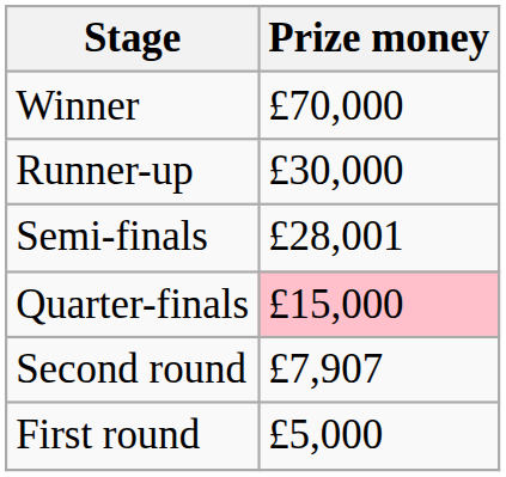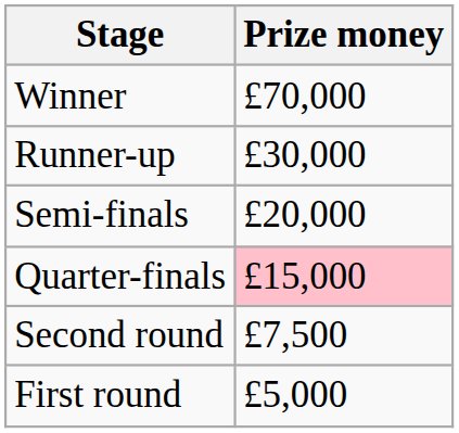Semi-finals | Prize money: £28,001 -> £20,000
Second round | Prize money: £7,907 -> £7,500
